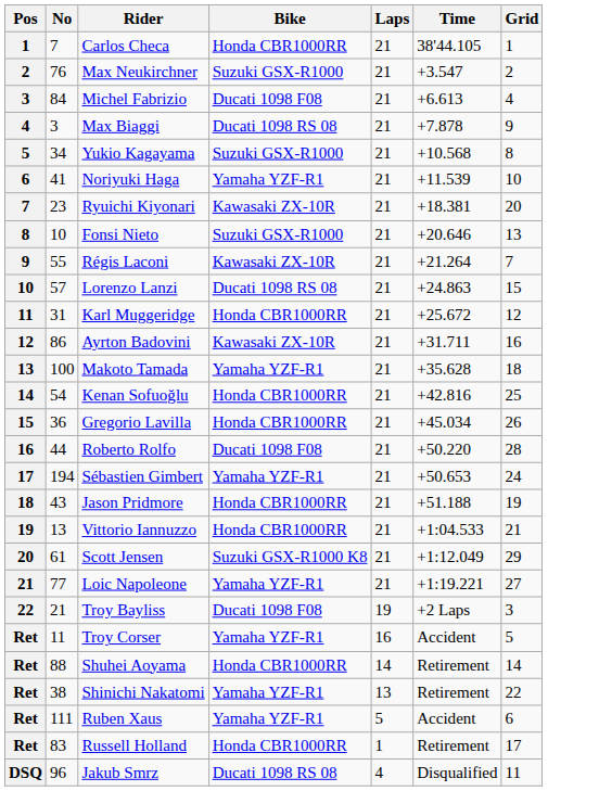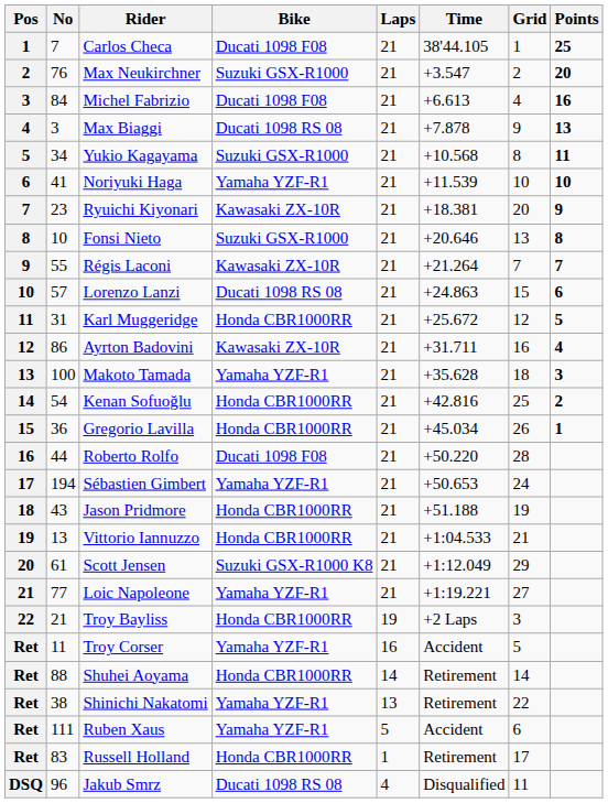+ column: Points | 25 | 20 | 16 | 13 | 11 | 10 | 9 | 8 | 7 | 6 | 5 | 4 | 3 | 2 | 1
Carlos Checa | Bike: Honda CBR1000RR -> Ducati 1098 F08
Troy Bayliss | Bike: Ducati 1098 F08 -> Honda CBR1000RR
